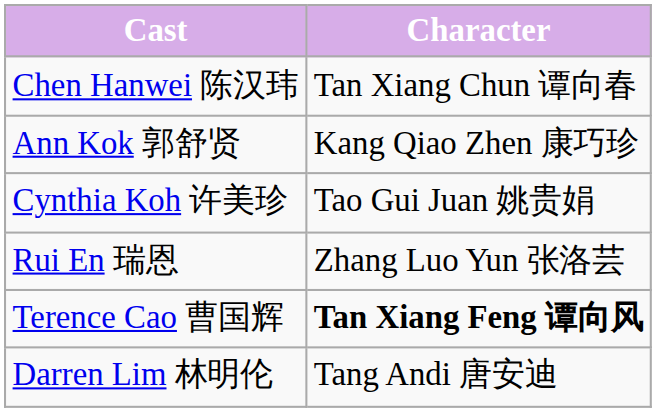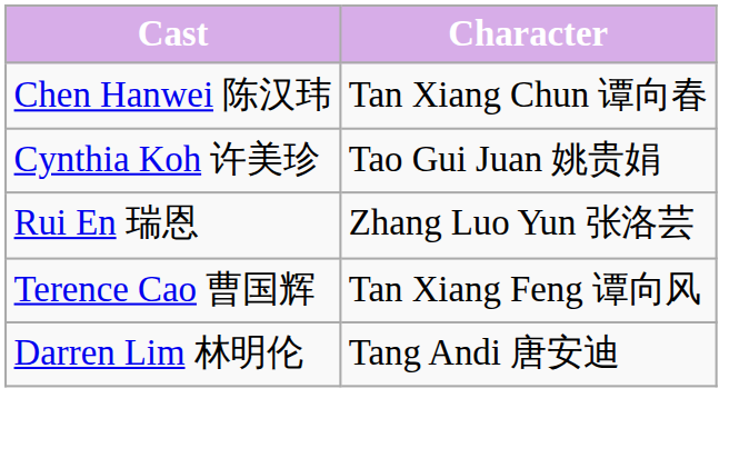- row: Ann Kok 郭舒贤 | Kang Qiao Zhen 康巧珍
Terence Cao 曹国辉 | Character: bold -> normal
